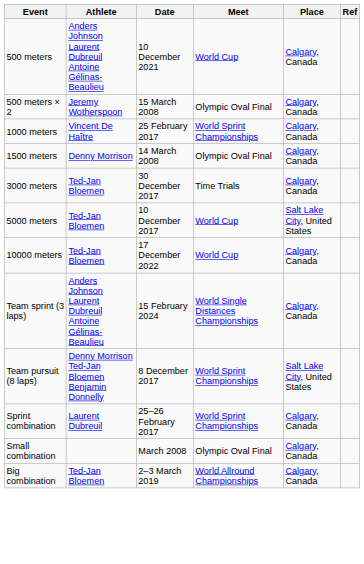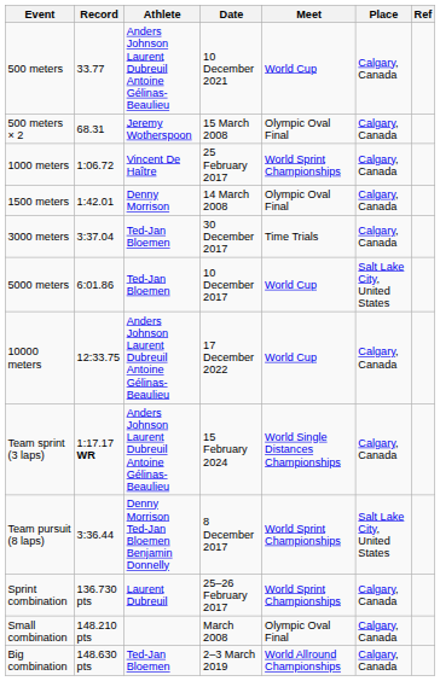+ column: Record | 33.77 | 68.31 | 1:06.72 | 1:42.01 | 3:37.04 | 6:01.86 | 12:33.75 | 1:17.17 WR | 3:36.44 | 136.730 pts | 148.210 pts | 148.630 pts
10000 meters | Athlete: Ted-Jan Bloemen -> Anders Johnson Laurent Dubreuil Antoine Gélinas-Beaulieu
